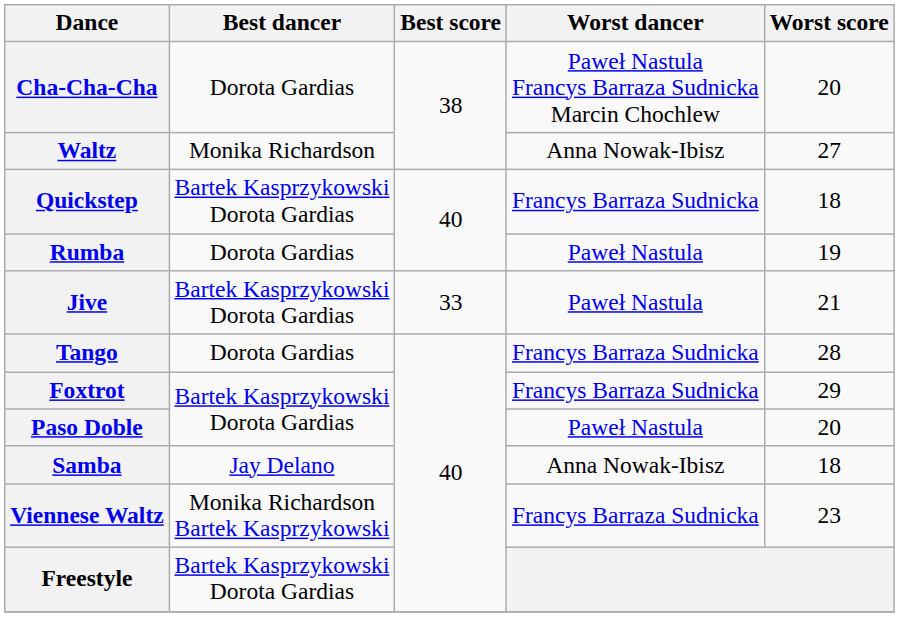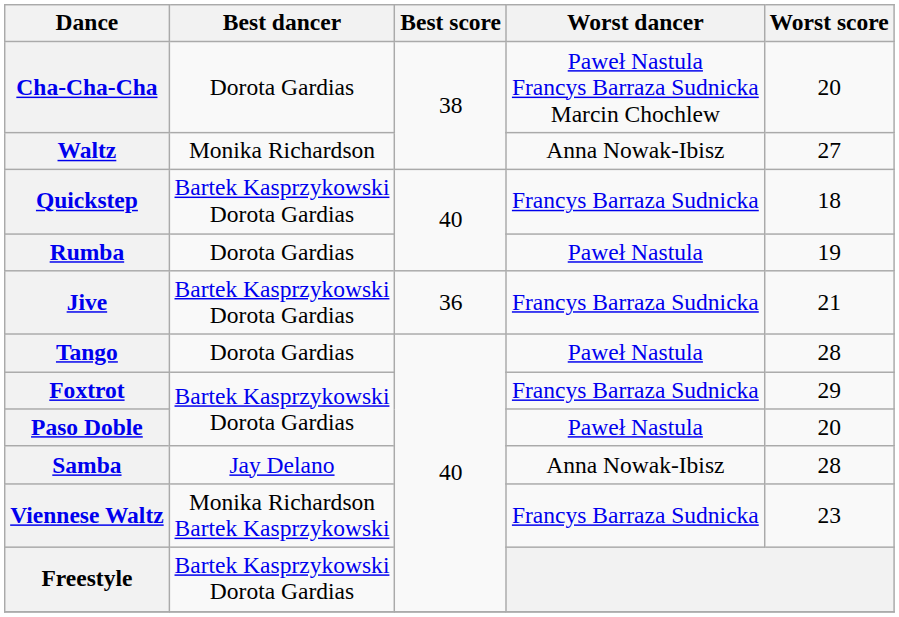Jive | Best score: 33 -> 36
Jive | Worst dancer: Paweł Nastula -> Francys Barraza Sudnicka
Tango | Worst dancer: Francys Barraza Sudnicka -> Paweł Nastula
Samba | Worst score: 18 -> 28
